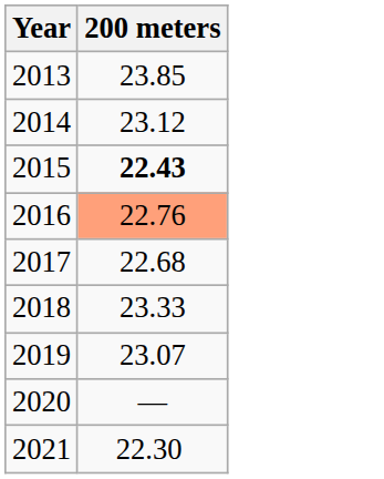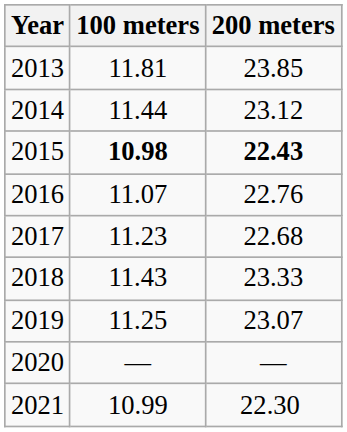+ column: 100 meters | 11.81 | 11.44 | 10.98 | 11.07 | 11.23 | 11.43 | 11.25 | — | 10.99
2016 | 200 meters: lightsalmon background -> no background
